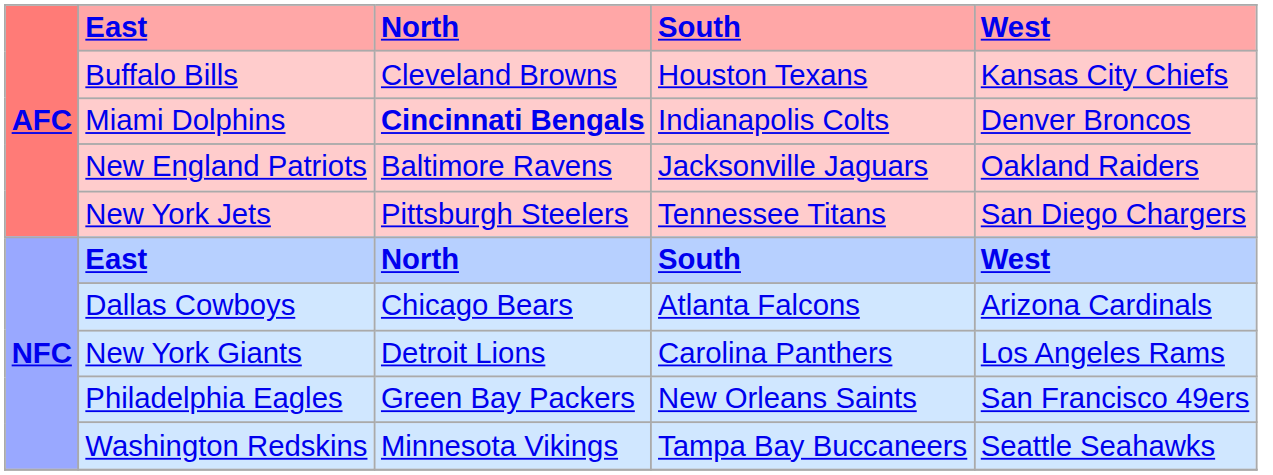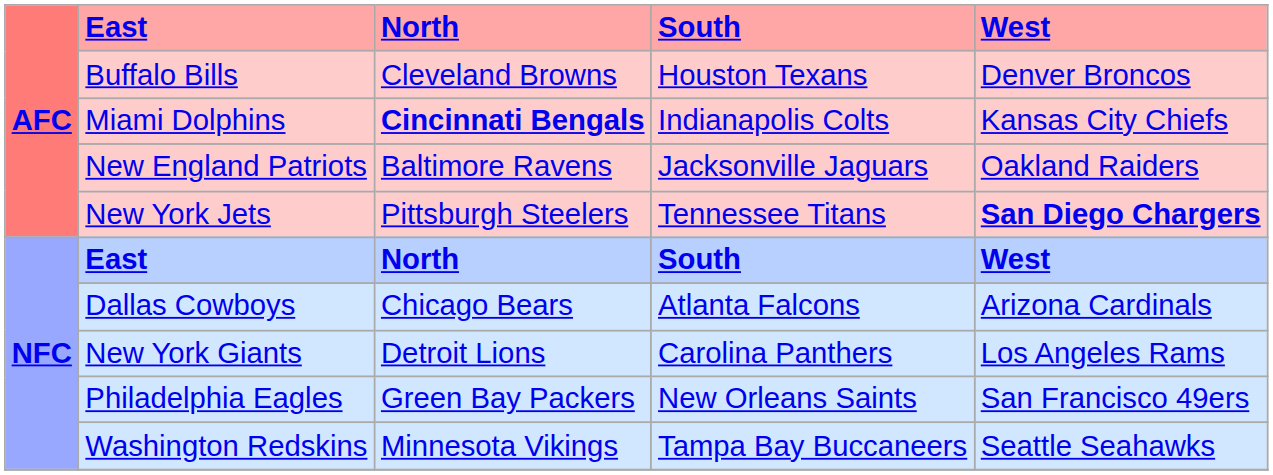Buffalo Bills | West: Kansas City Chiefs -> Denver Broncos
Miami Dolphins | West: Denver Broncos -> Kansas City Chiefs
New York Jets | West: normal -> bold
